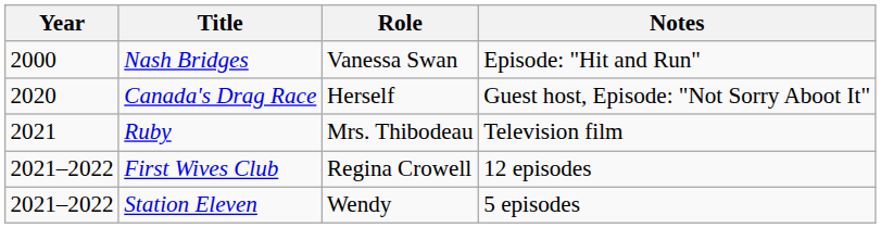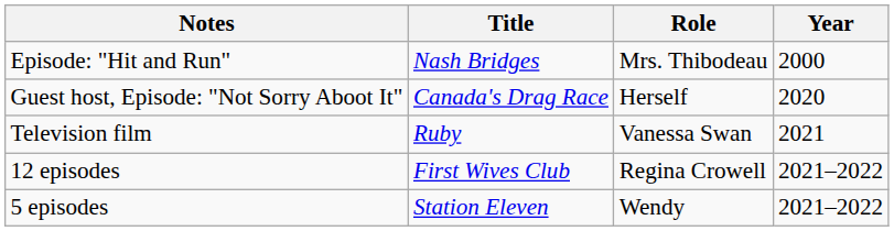columns swapped: Year <-> Notes
Nash Bridges | Role: Vanessa Swan -> Mrs. Thibodeau
Ruby | Role: Mrs. Thibodeau -> Vanessa Swan
